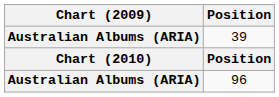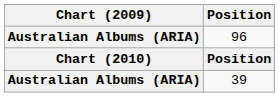rows swapped: 39 <-> 96
